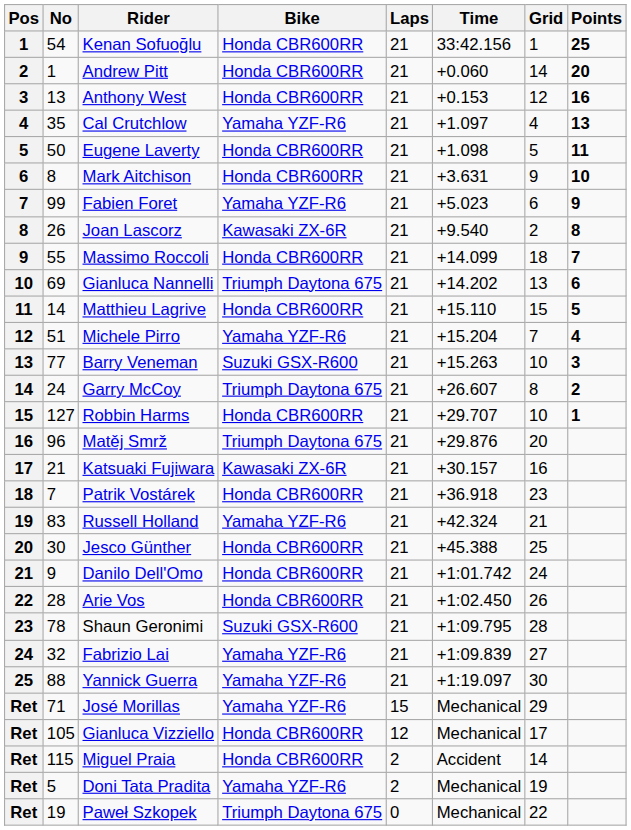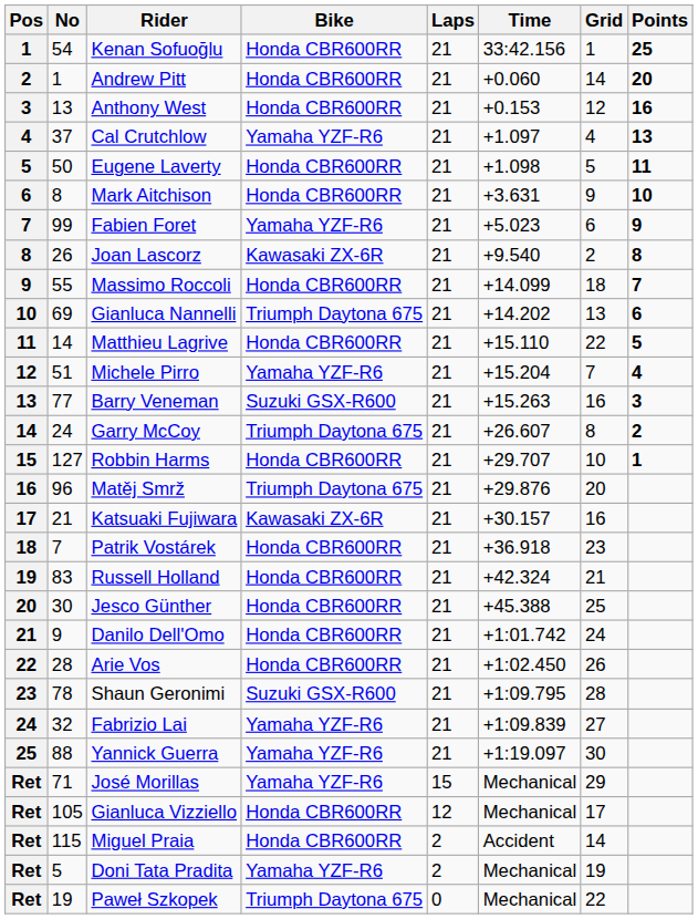Cal Crutchlow | No: 35 -> 37
Matthieu Lagrive | Grid: 15 -> 22
Barry Veneman | Grid: 10 -> 16
Russell Holland | Bike: Yamaha YZF-R6 -> Honda CBR600RR
